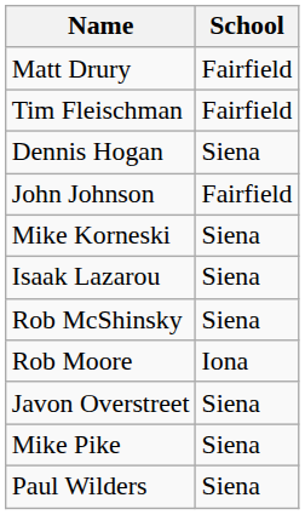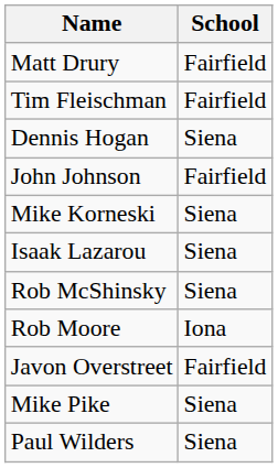Javon Overstreet | School: Siena -> Fairfield
